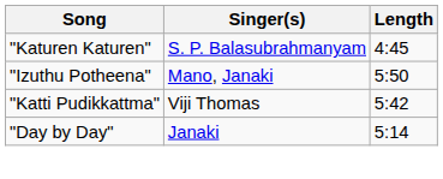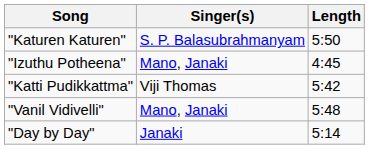"Katuren Katuren" | Length: 4:45 -> 5:50
"Izuthu Potheena" | Length: 5:50 -> 4:45
+ row: "Vanil Vidivelli" | Mano, Janaki | 5:48
